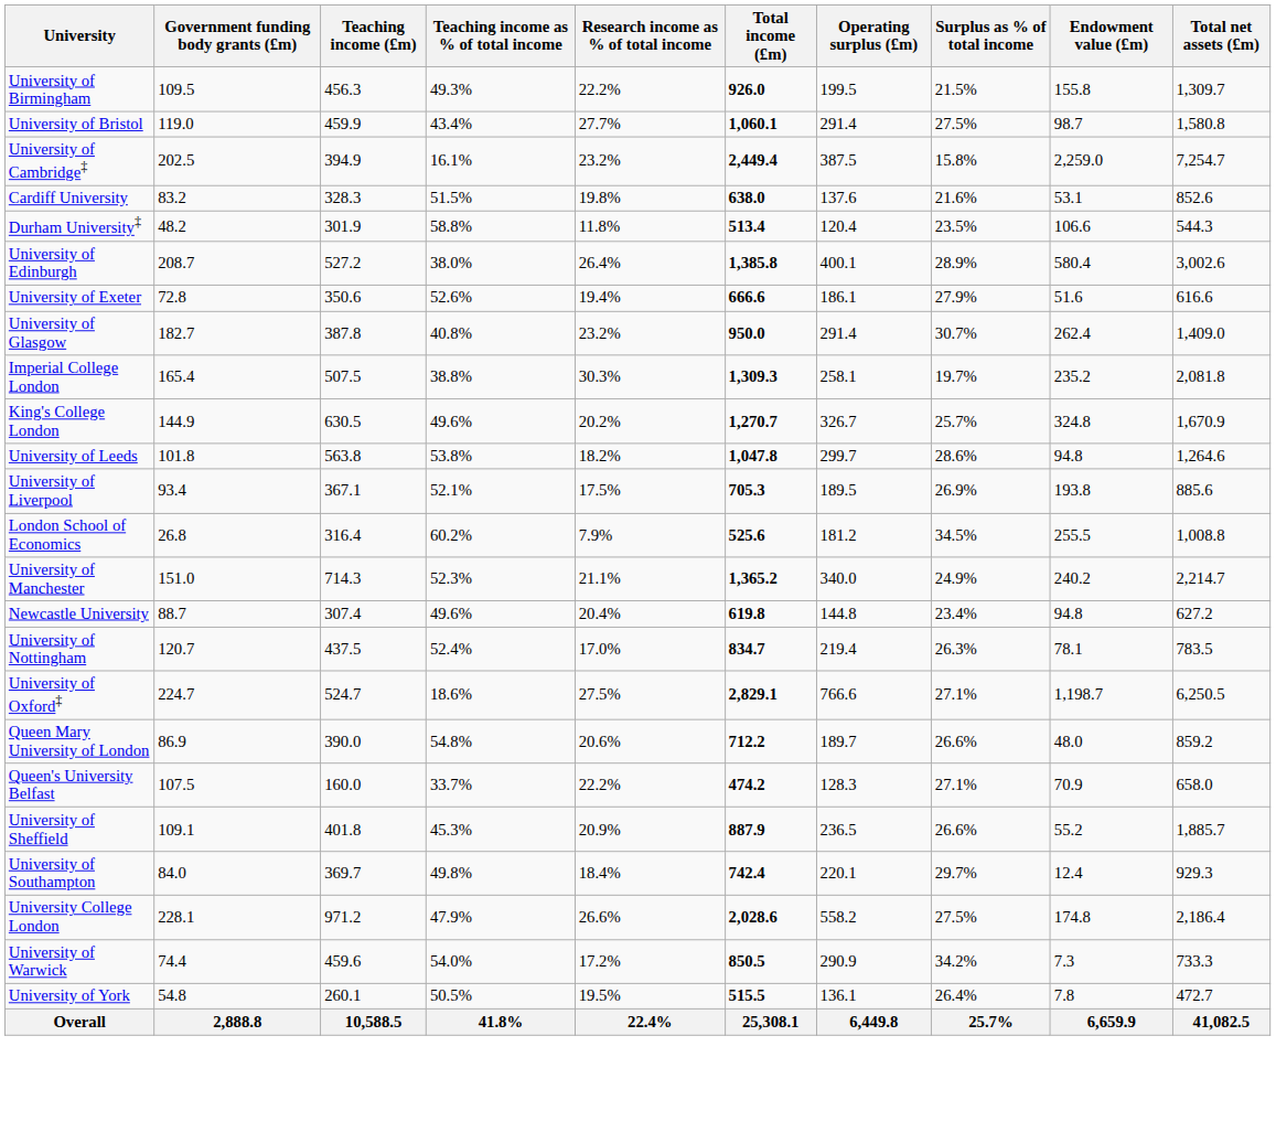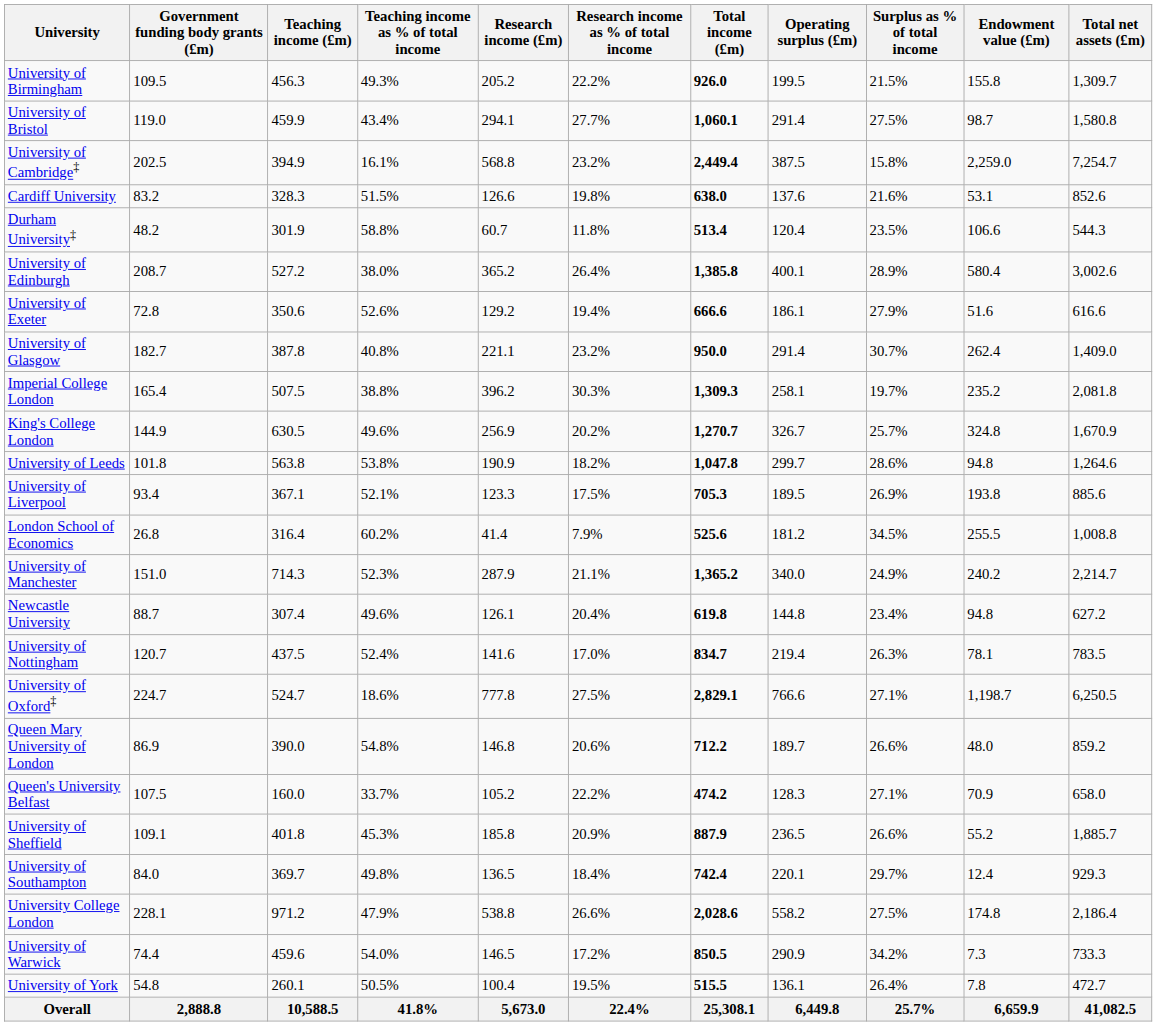+ column: Research income (£m) | 205.2 | 294.1 | 568.8 | 126.6 | 60.7 | 365.2 | 129.2 | 221.1 | 396.2 | 256.9 | 190.9 | 123.3 | 41.4 | 287.9 | 126.1 | 141.6 | 777.8 | 146.8 | 105.2 | 185.8 | 136.5 | 538.8 | 146.5 | 100.4 | 5,673.0
